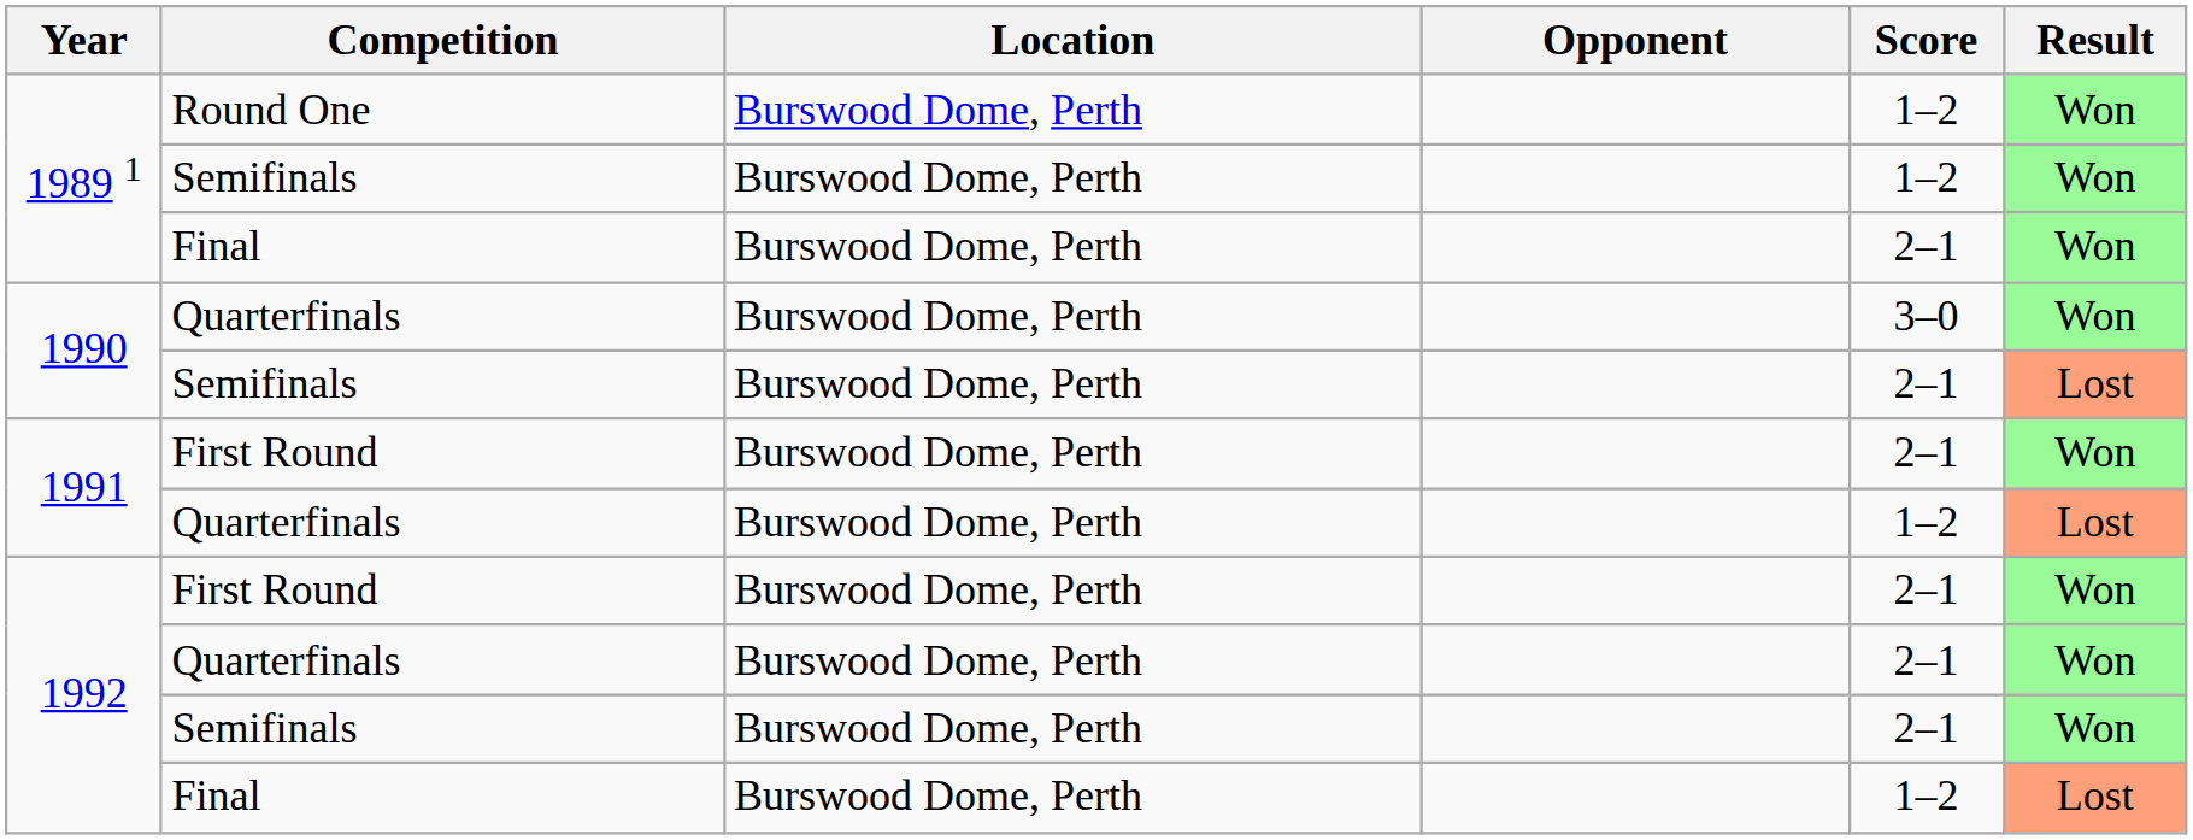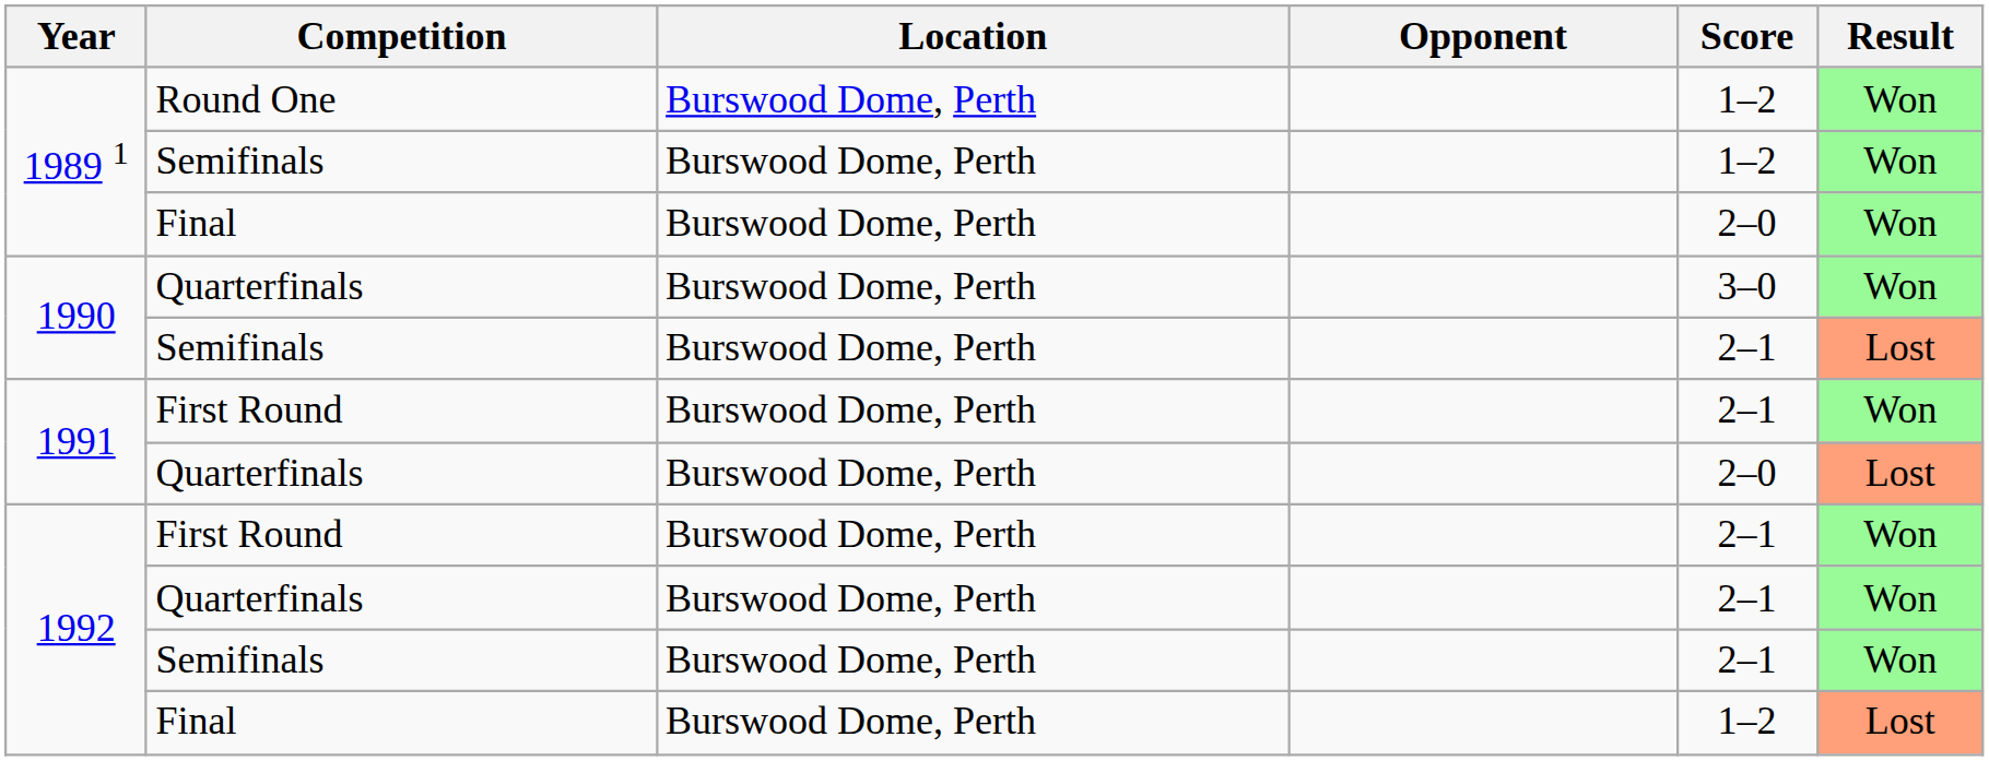1989 1 / Final | Score: 2–1 -> 2–0
1991 / Quarterfinals | Score: 1–2 -> 2–0
